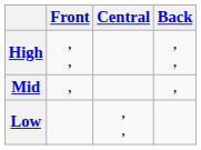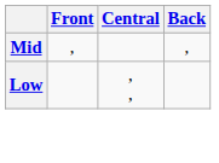- row: High | , , | , ,
